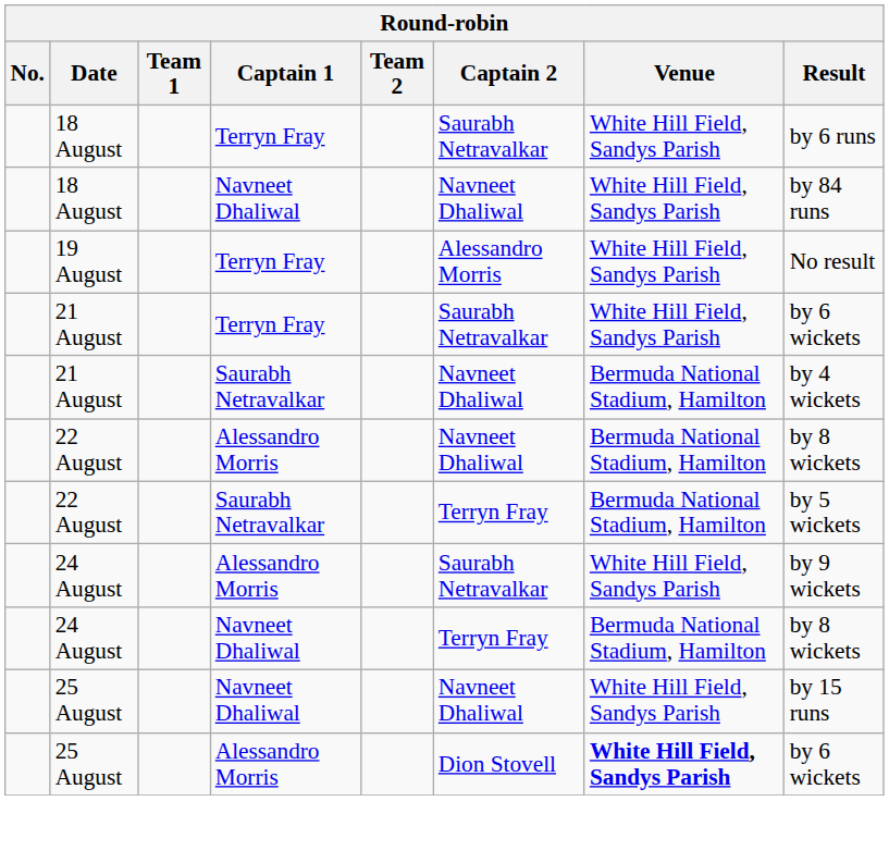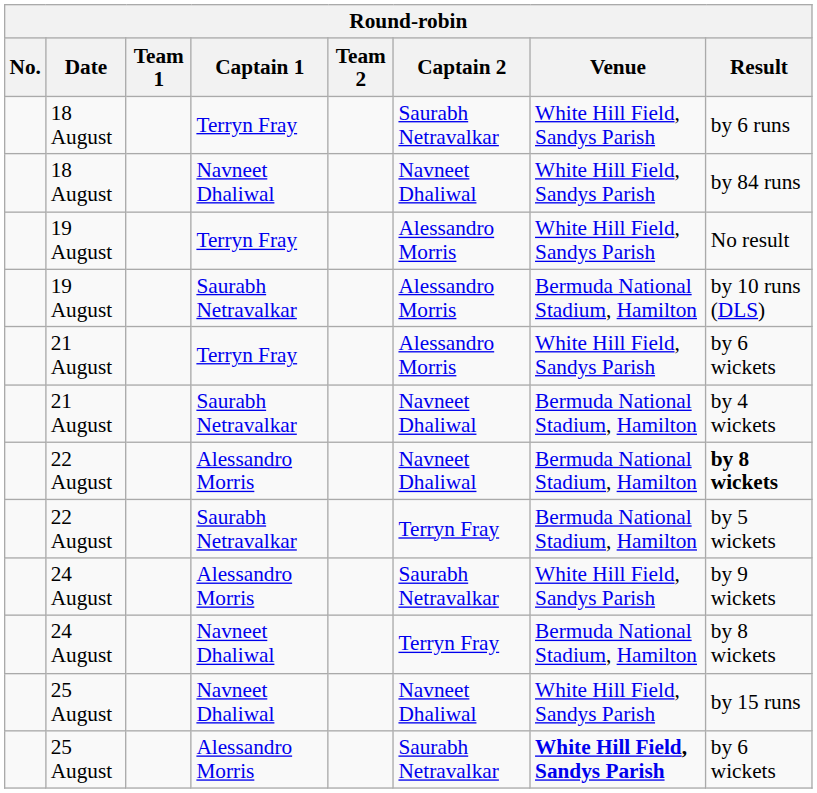+ row: 19 August | Saurabh Netravalkar | Alessandro Morris | Bermuda National Stadium, Hamilton | by 10 runs (DLS)
21 August / Terryn Fray | Captain 2: Saurabh Netravalkar -> Alessandro Morris
22 August / Alessandro Morris | Result: normal -> bold
25 August / Alessandro Morris | Captain 2: Dion Stovell -> Saurabh Netravalkar
